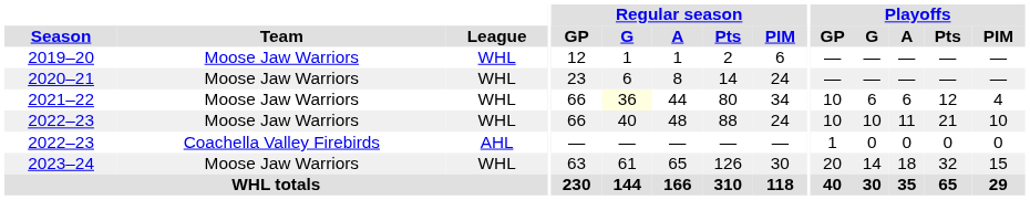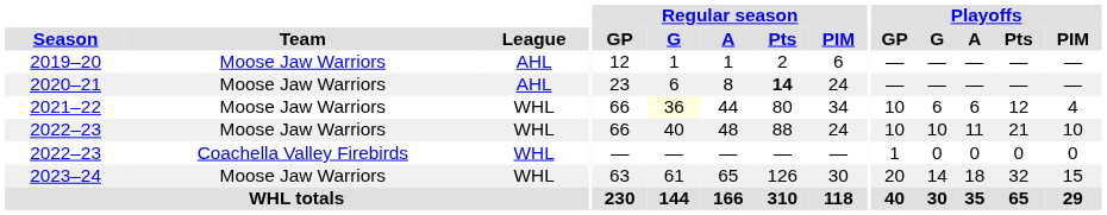2019–20 | League: WHL -> AHL
2020–21 | League: WHL -> AHL
2020–21 | Regular season / Pts: normal -> bold
2022–23 / Coachella Valley Firebirds | League: AHL -> WHL
